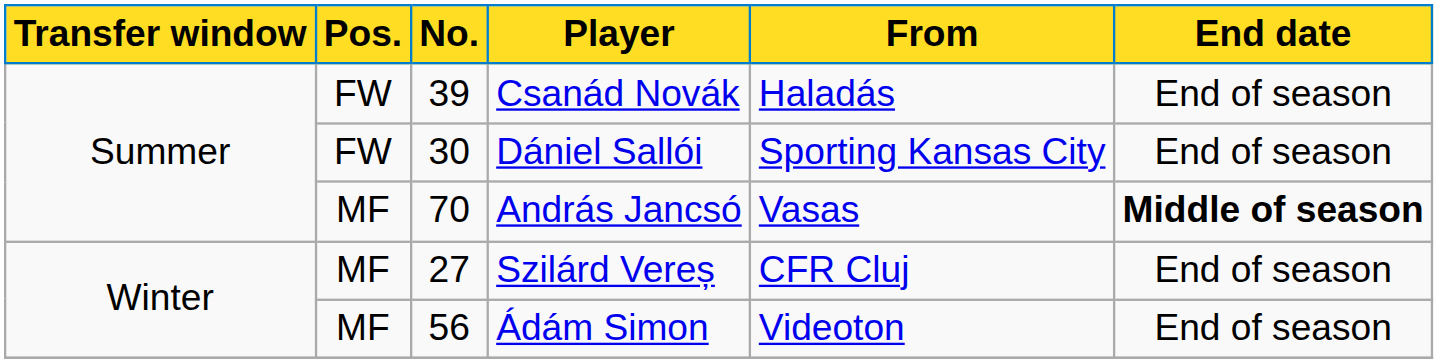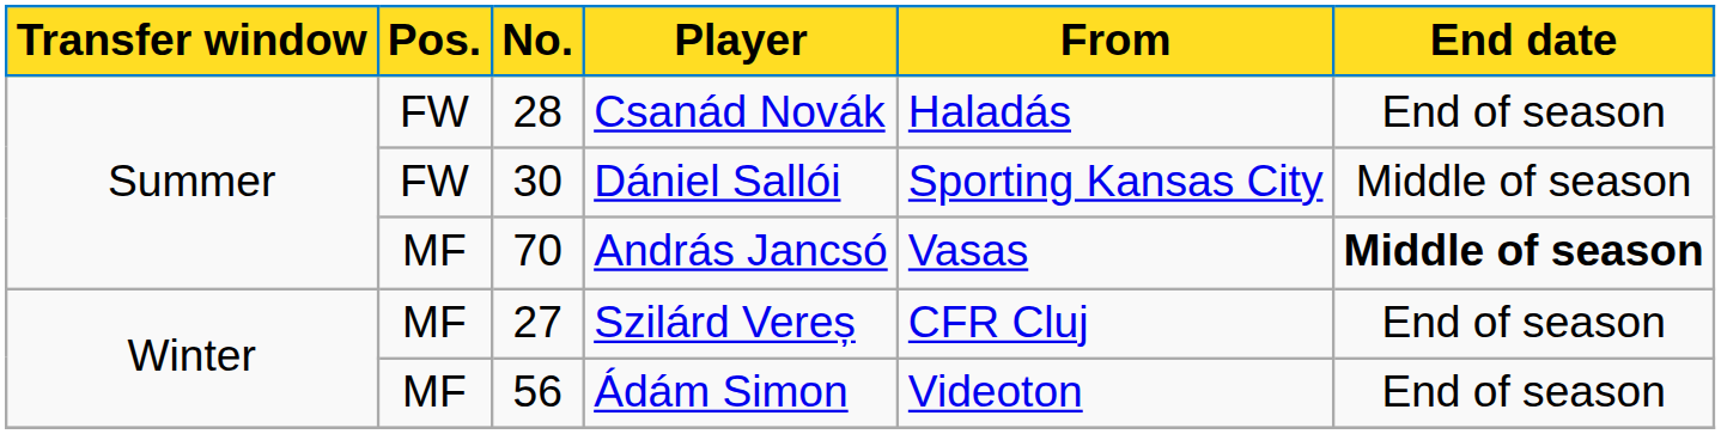Csanád Novák | No.: 39 -> 28
Dániel Sallói | End date: End of season -> Middle of season
